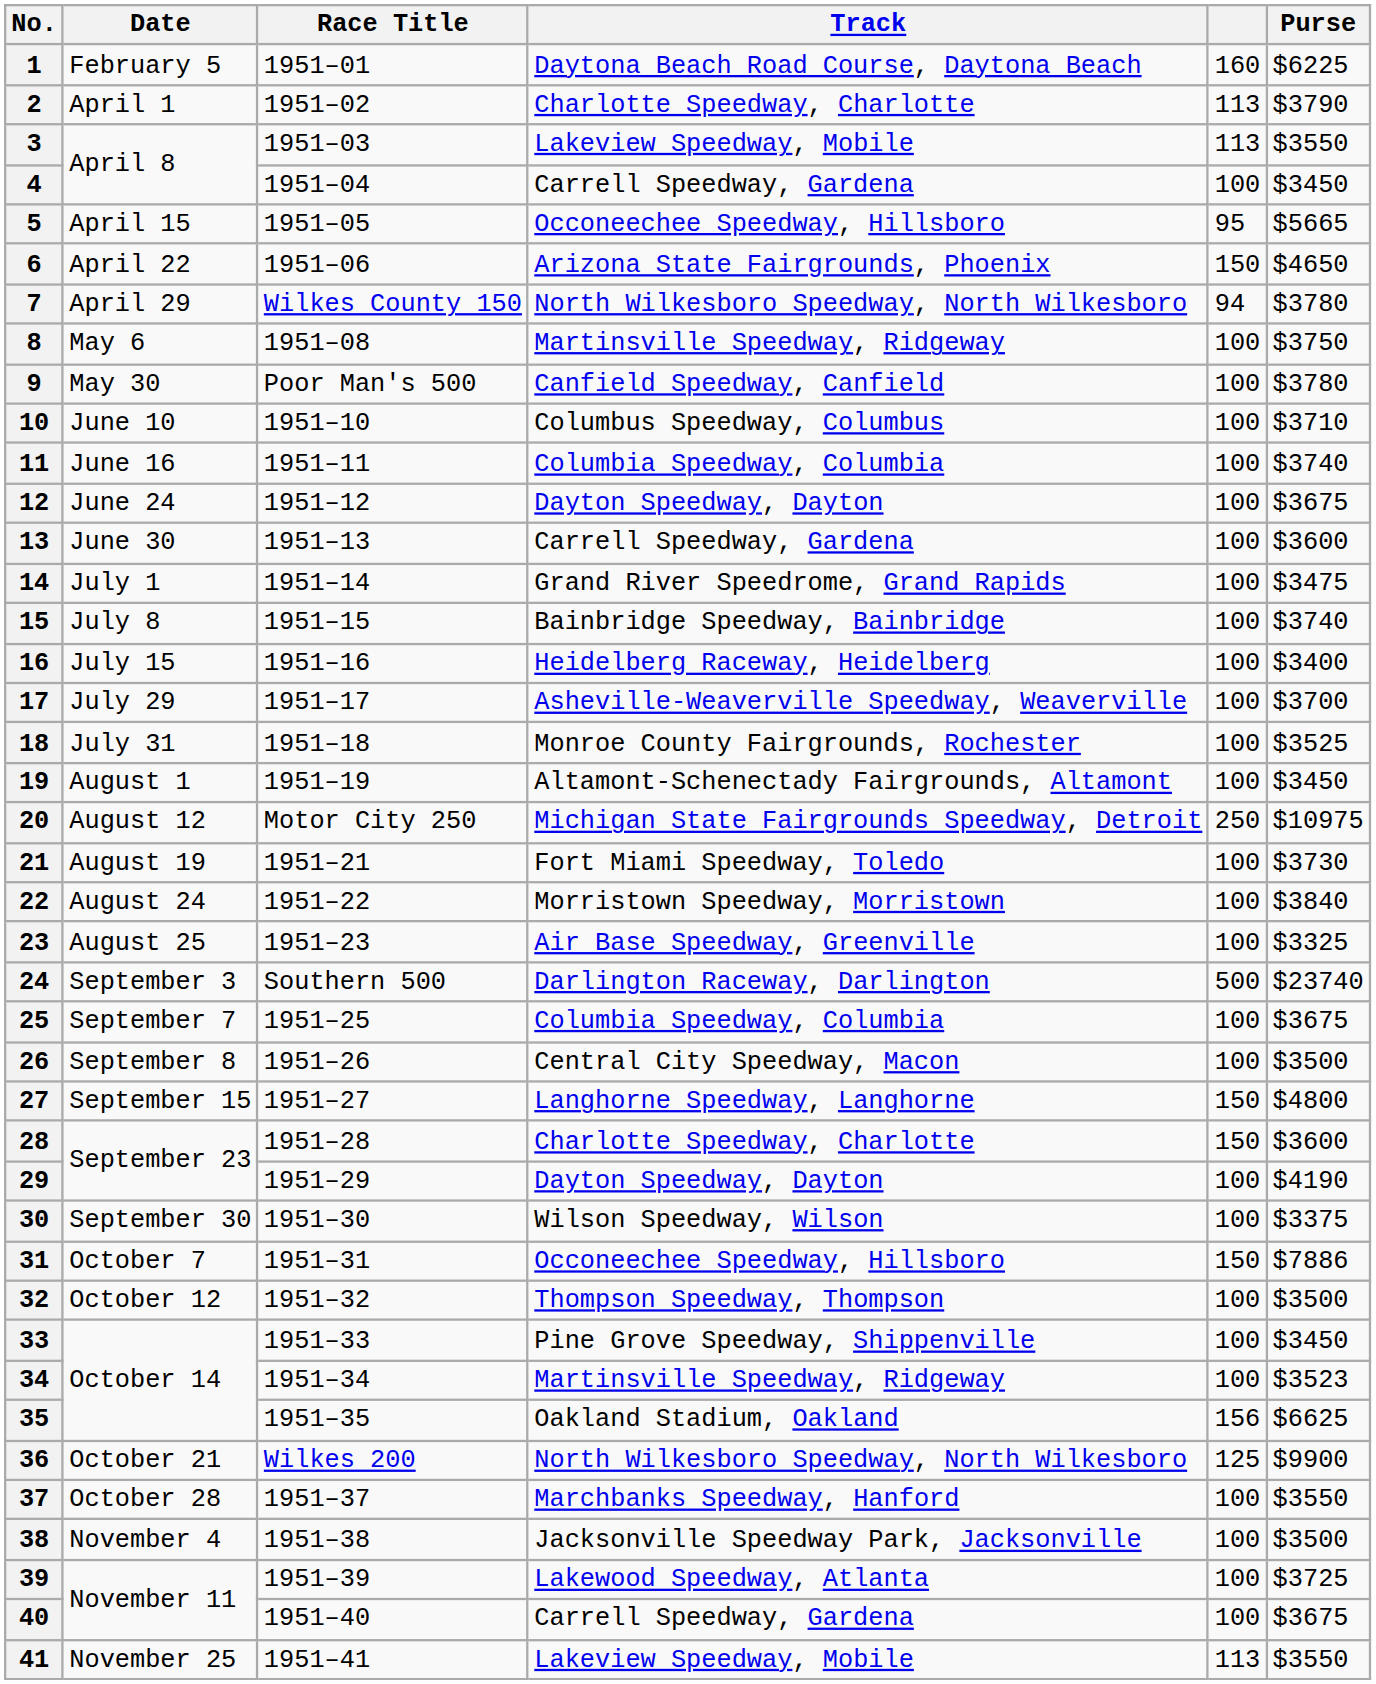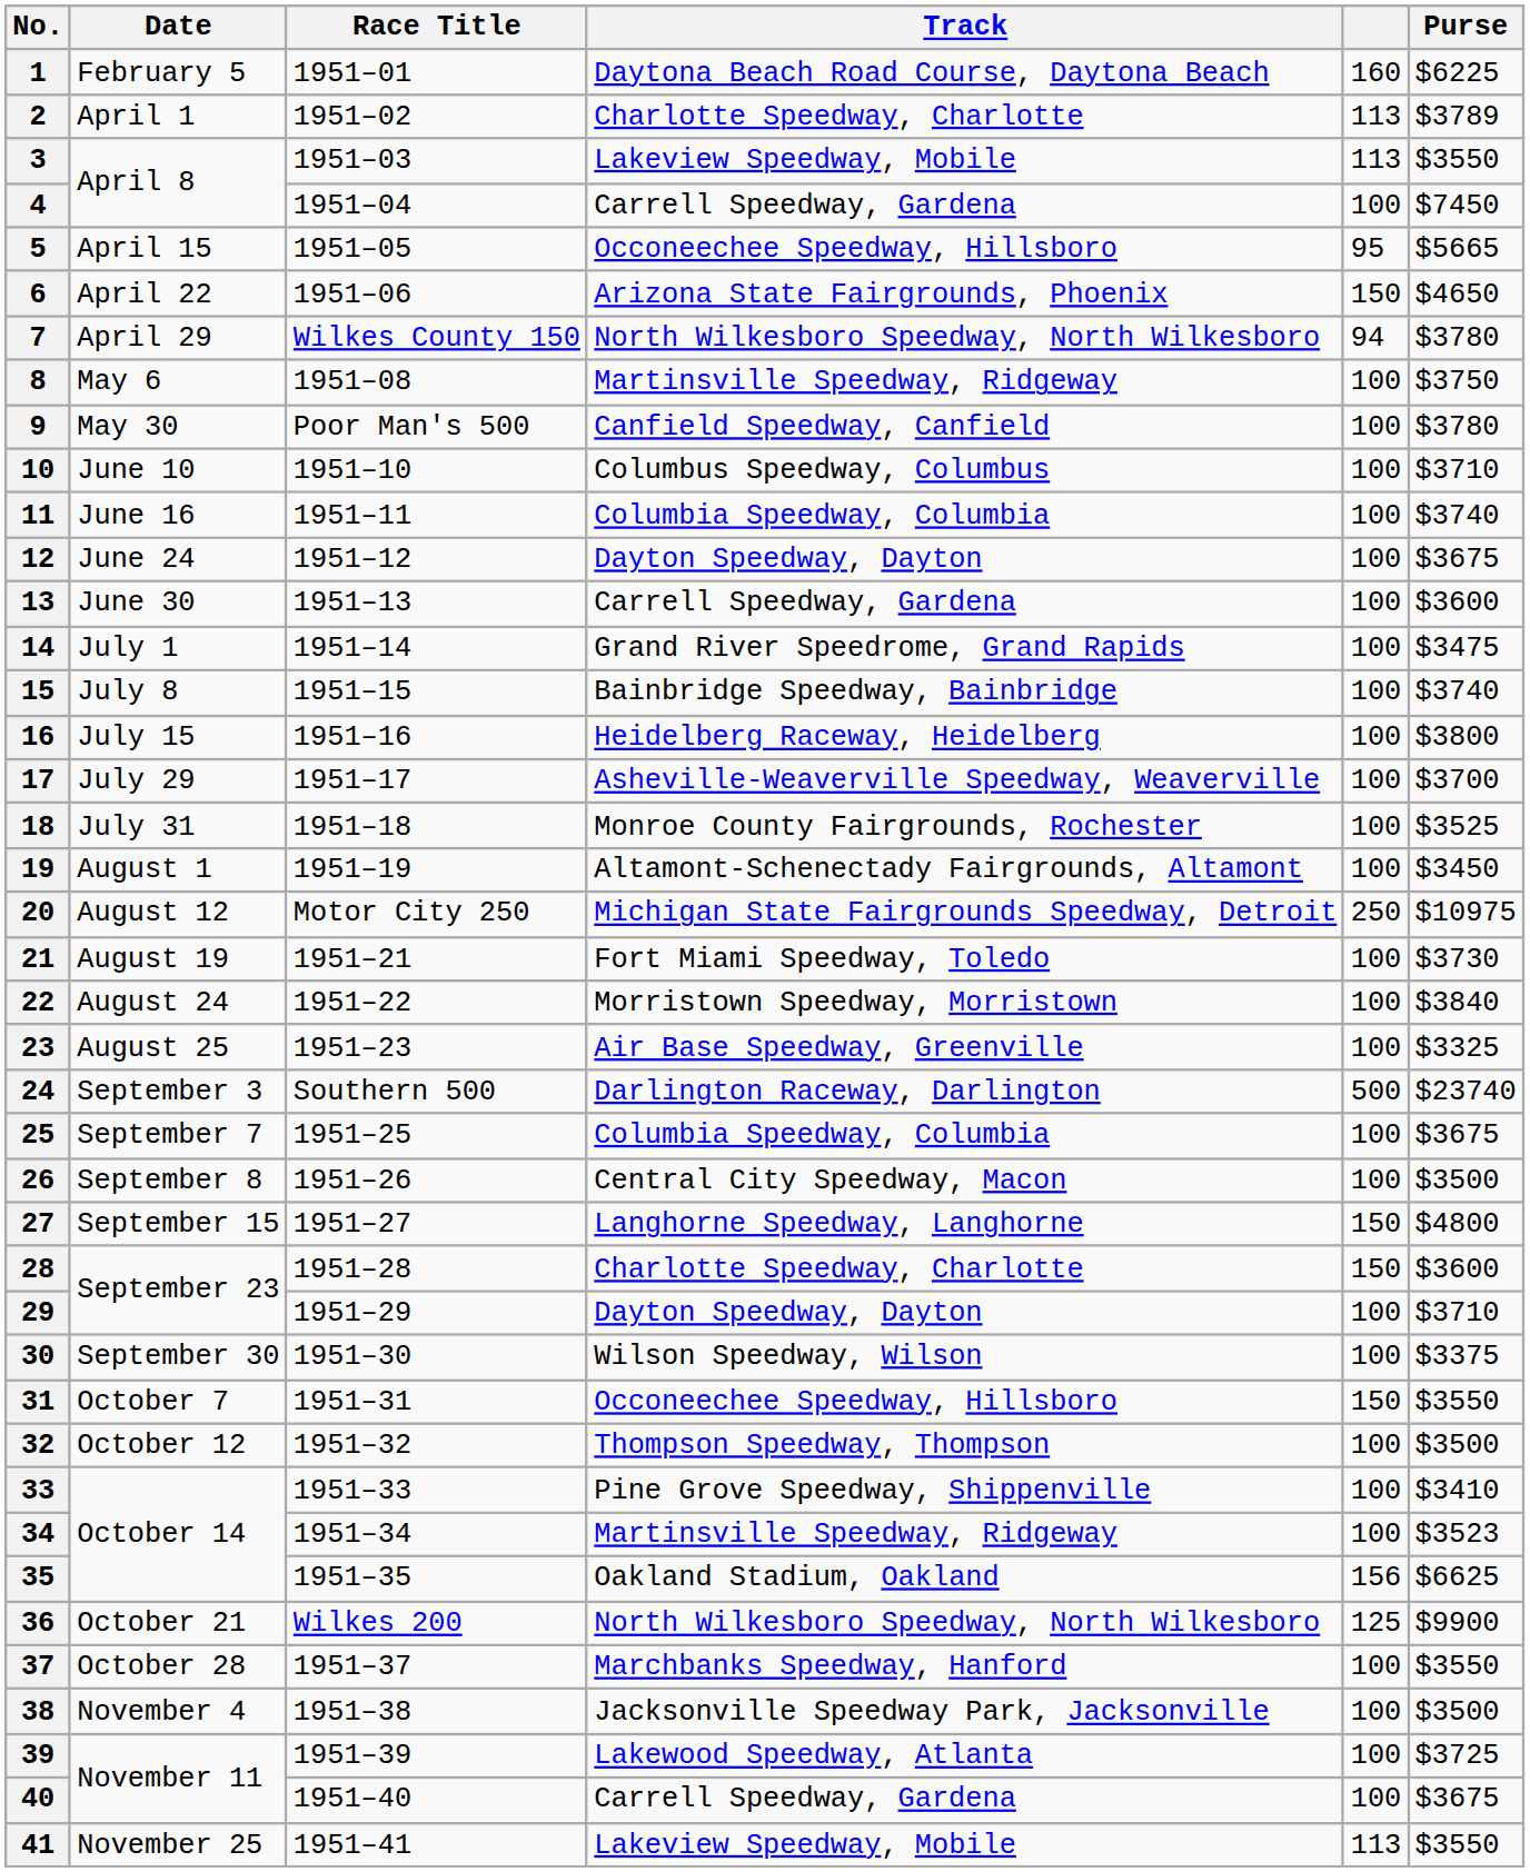2 | Purse: $3790 -> $3789
4 | Purse: $3450 -> $7450
16 | Purse: $3400 -> $3800
29 | Purse: $4190 -> $3710
31 | Purse: $7886 -> $3550
33 | Purse: $3450 -> $3410
